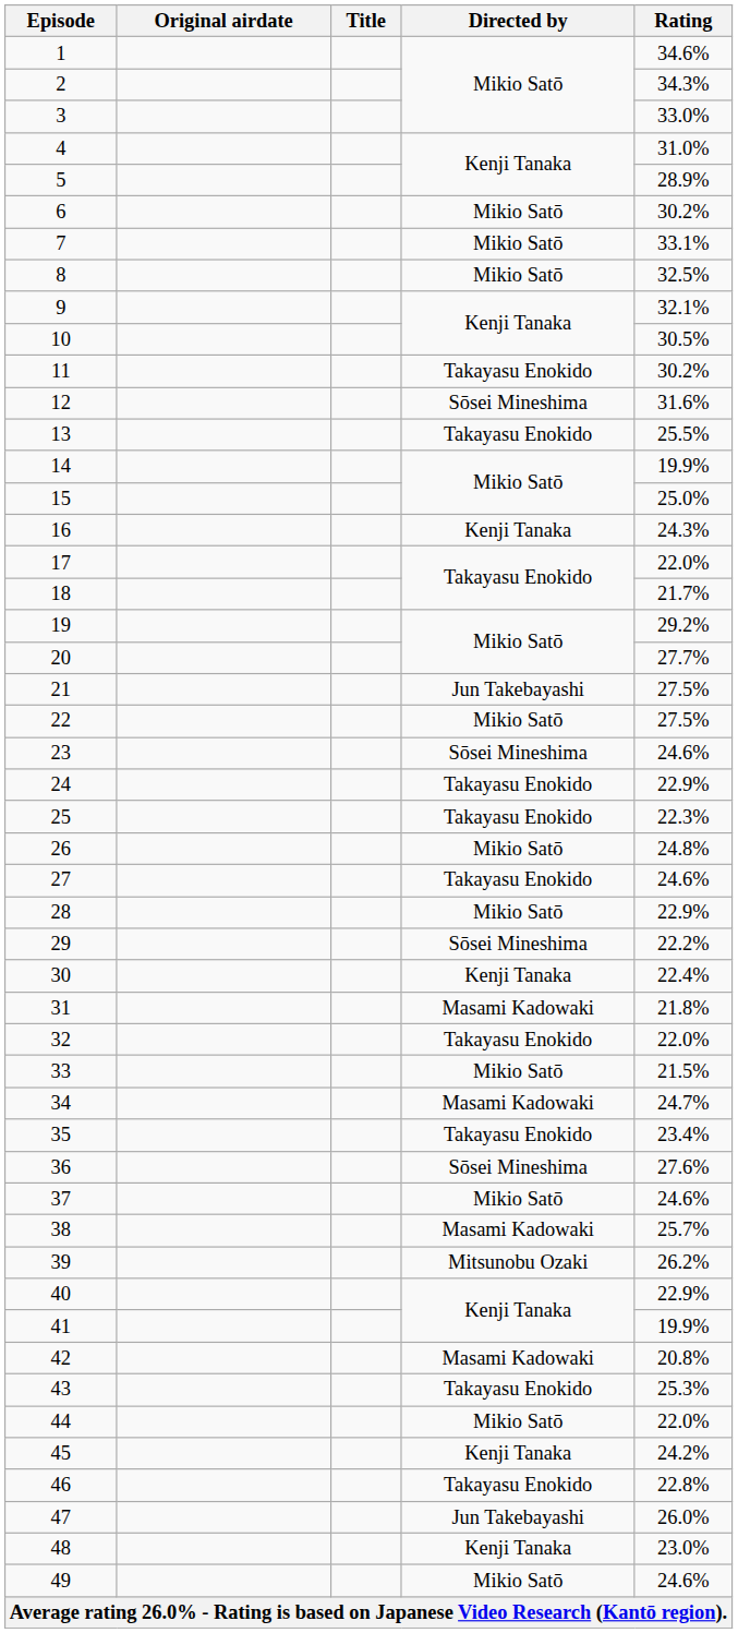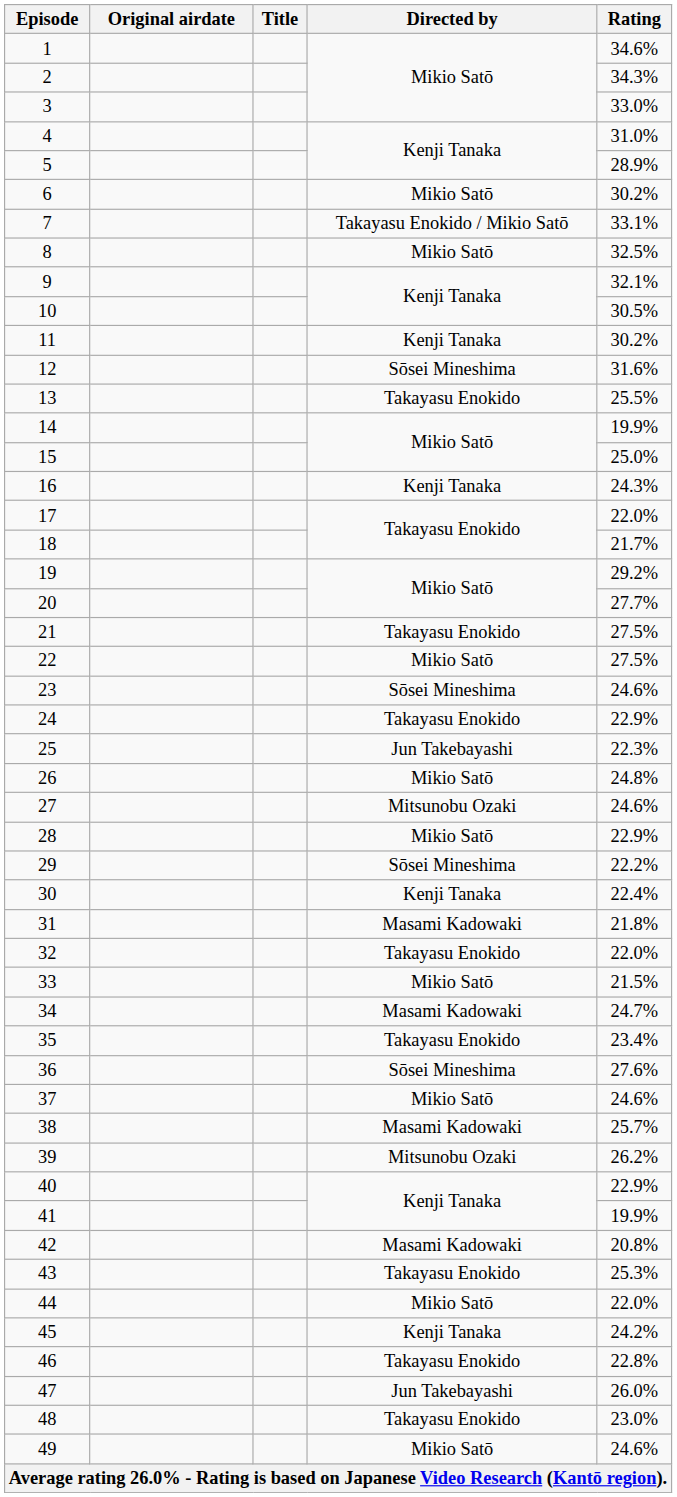7 | Directed by: Mikio Satō -> Takayasu Enokido / Mikio Satō
11 | Directed by: Takayasu Enokido -> Kenji Tanaka
21 | Directed by: Jun Takebayashi -> Takayasu Enokido
25 | Directed by: Takayasu Enokido -> Jun Takebayashi
27 | Directed by: Takayasu Enokido -> Mitsunobu Ozaki
48 | Directed by: Kenji Tanaka -> Takayasu Enokido
